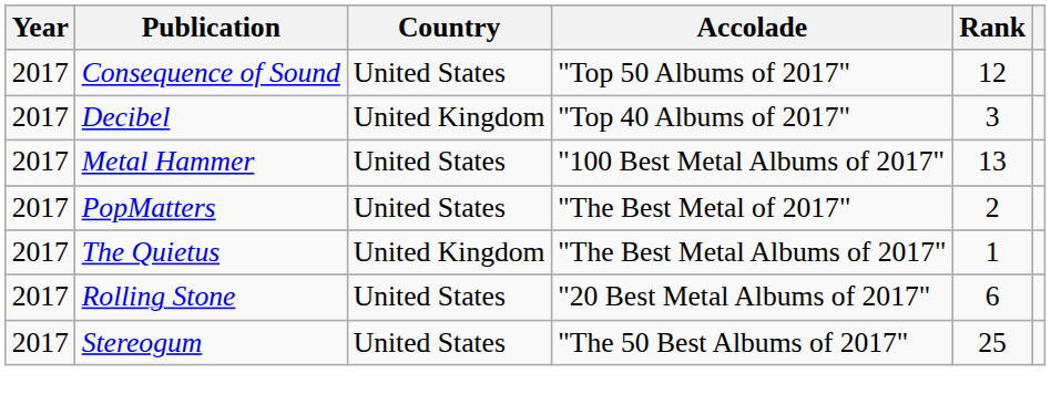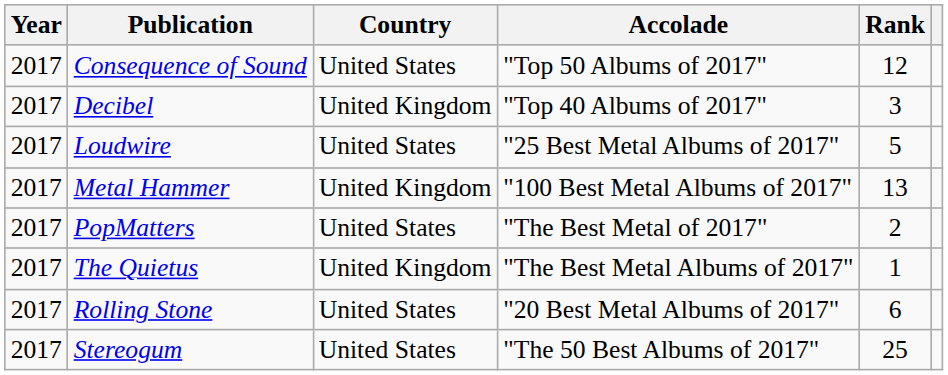+ row: 2017 | Loudwire | United States | "25 Best Metal Albums of 2017" | 5
Metal Hammer | Country: United States -> United Kingdom
